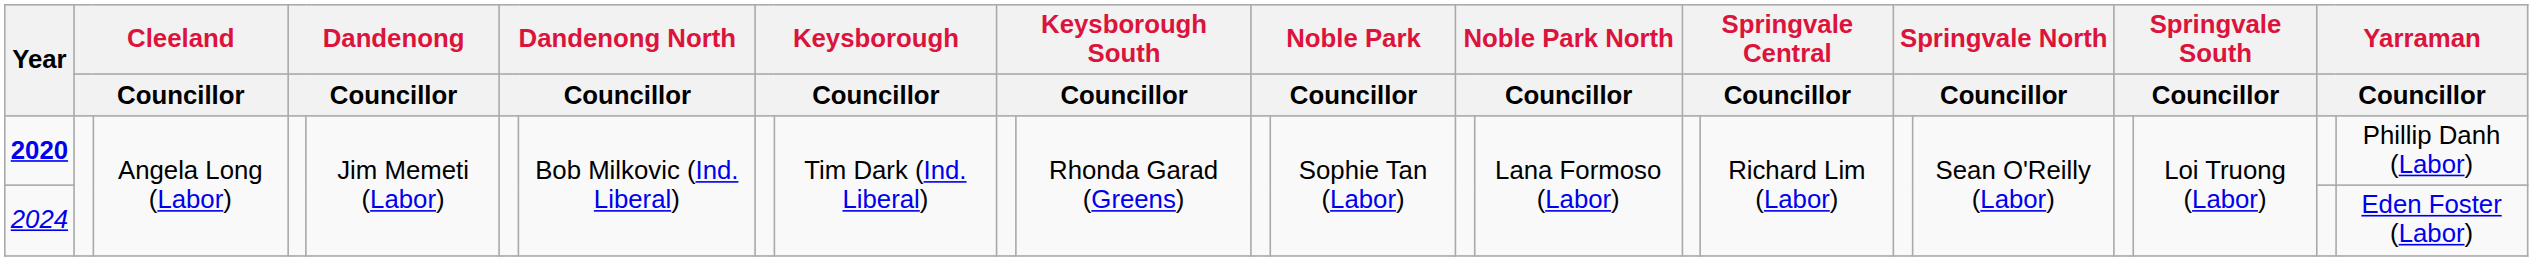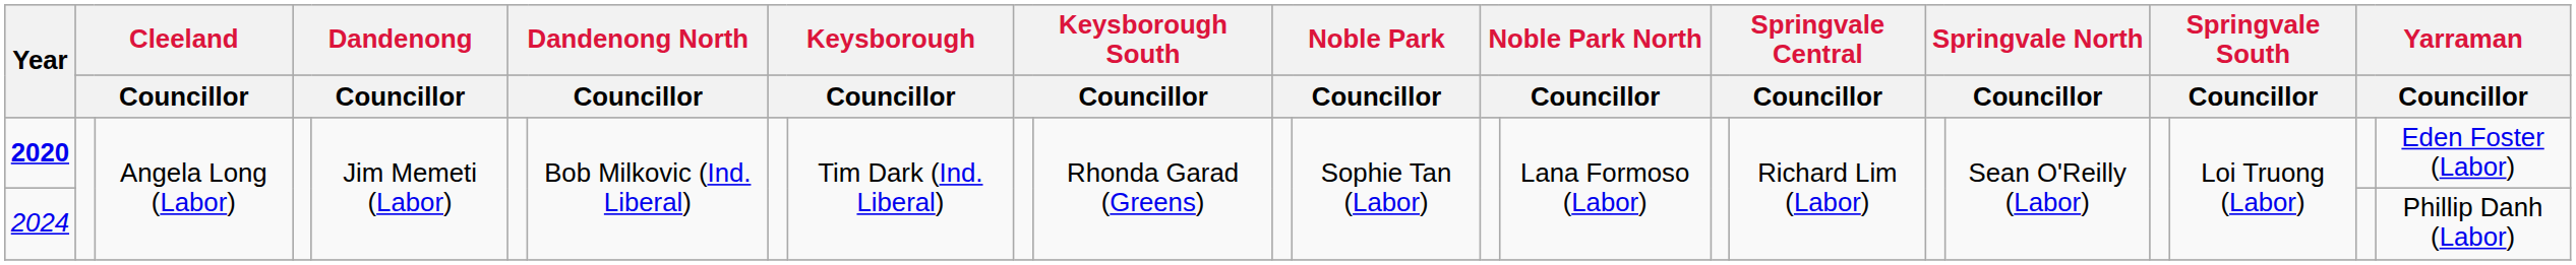2020 | column 23: Phillip Danh (Labor) -> Eden Foster (Labor)
2024 | column 23: Eden Foster (Labor) -> Phillip Danh (Labor)
